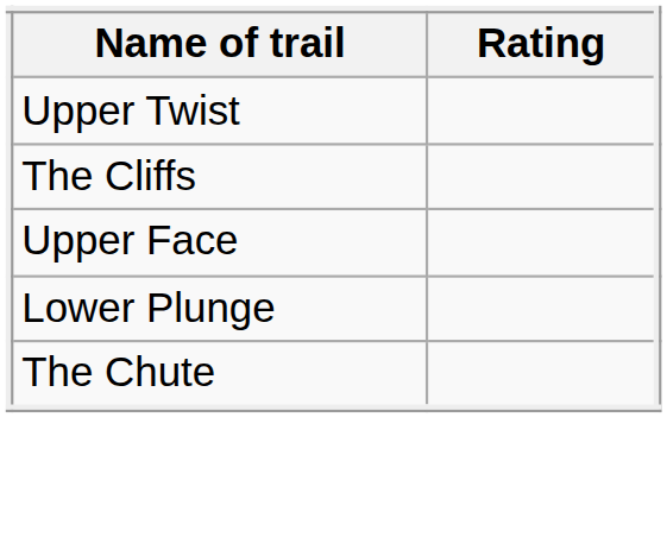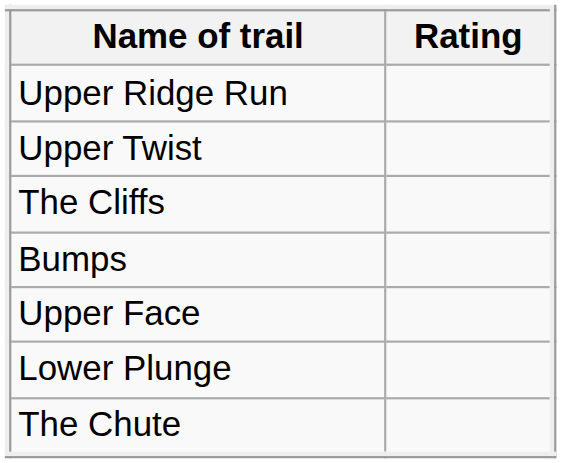+ row: Upper Ridge Run
+ row: Bumps
